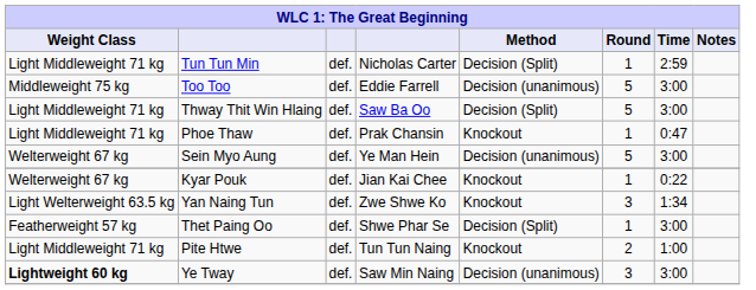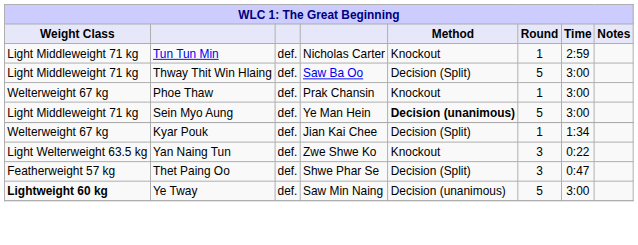Tun Tun Min | Method: Decision (Split) -> Knockout
- row: Middleweight 75 kg | Too Too | def. | Eddie Farrell | Decision (unanimous) | 5 | 3:00
Phoe Thaw | Weight Class: Light Middleweight 71 kg -> Welterweight 67 kg
Phoe Thaw | Time: 0:47 -> 3:00
Sein Myo Aung | Weight Class: Welterweight 67 kg -> Light Middleweight 71 kg
Sein Myo Aung | Method: normal -> bold
Kyar Pouk | Method: Knockout -> Decision (Split)
Kyar Pouk | Time: 0:22 -> 1:34
Yan Naing Tun | Time: 1:34 -> 0:22
Thet Paing Oo | Round: 1 -> 3
Thet Paing Oo | Time: 3:00 -> 0:47
- row: Light Middleweight 71 kg | Pite Htwe | def. | Tun Tun Naing | Knockout | 2 | 1:00
Ye Tway | Round: 3 -> 5
